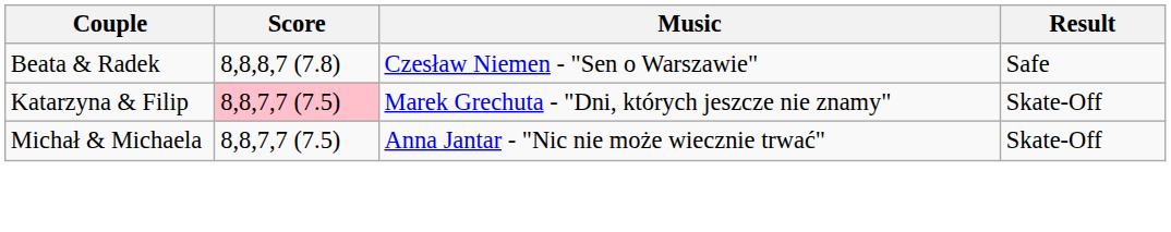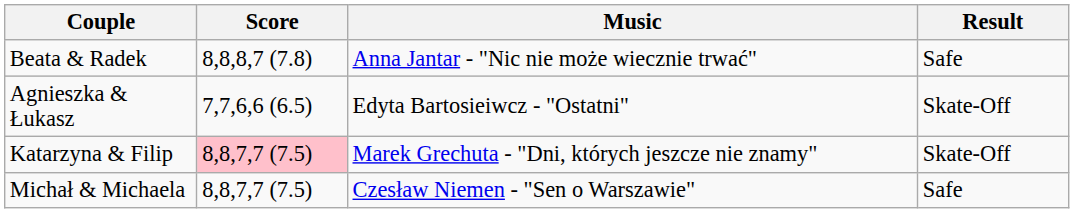Beata & Radek | Music: Czesław Niemen - "Sen o Warszawie" -> Anna Jantar - "Nic nie może wiecznie trwać"
+ row: Agnieszka & Łukasz | 7,7,6,6 (6.5) | Edyta Bartosieiwcz - "Ostatni" | Skate-Off
Michał & Michaela | Music: Anna Jantar - "Nic nie może wiecznie trwać" -> Czesław Niemen - "Sen o Warszawie"
Michał & Michaela | Result: Skate-Off -> Safe
